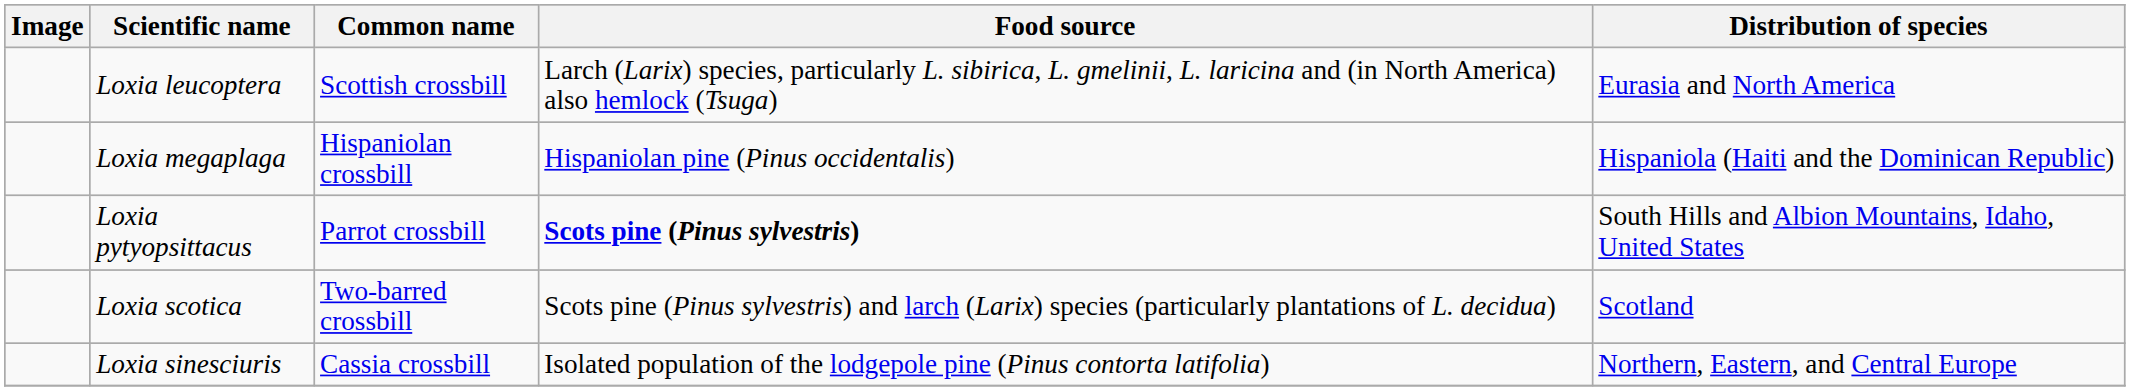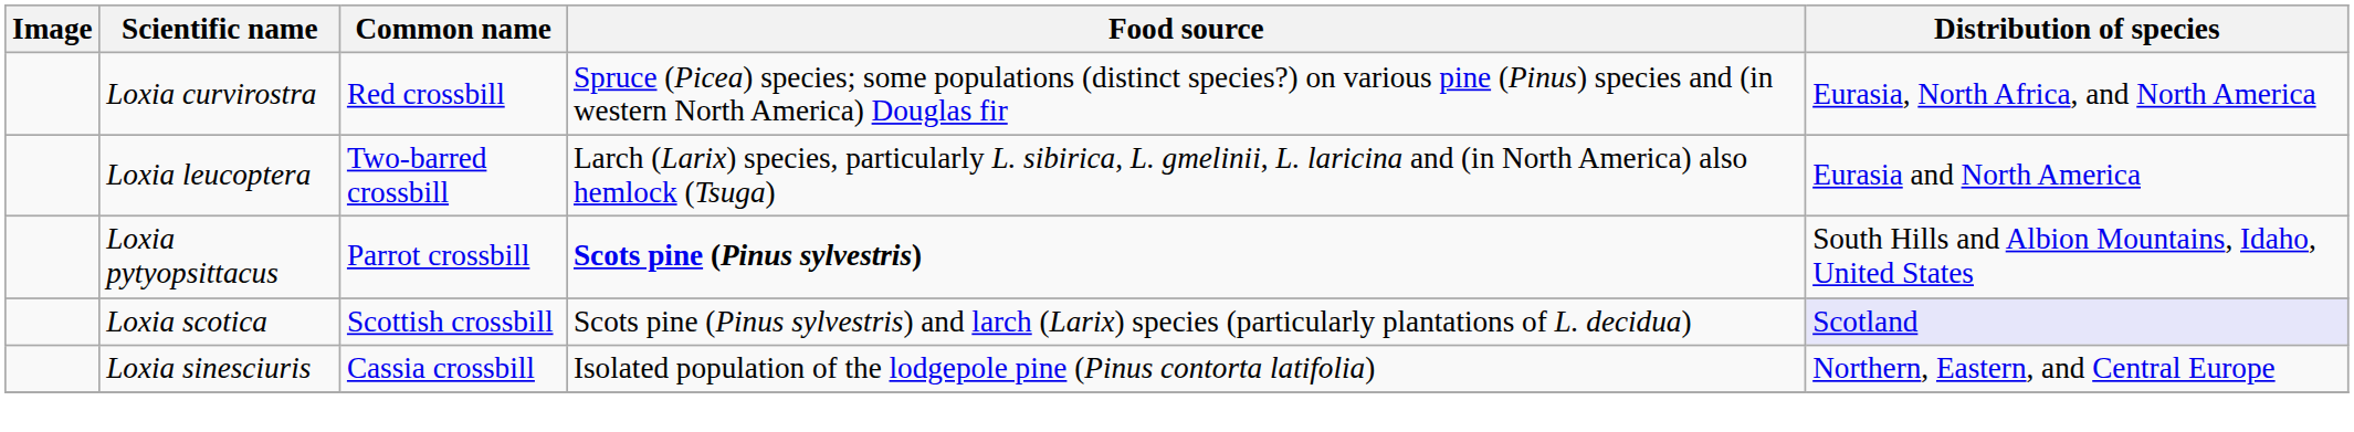+ row: Loxia curvirostra | Red crossbill | Spruce (Picea) species; some populations (distinct species?) on various pine (Pinus) species and (in western North America) Douglas fir | Eurasia, North Africa, and North America
Loxia leucoptera | Common name: Scottish crossbill -> Two-barred crossbill
- row: Loxia megaplaga | Hispaniolan crossbill | Hispaniolan pine (Pinus occidentalis) | Hispaniola (Haiti and the Dominican Republic)
Loxia scotica | Common name: Two-barred crossbill -> Scottish crossbill
Loxia scotica | Distribution of species: no background -> lavender background
